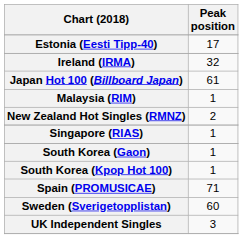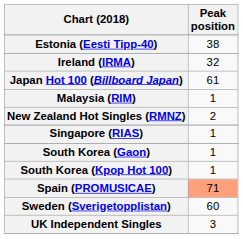Estonia (Eesti Tipp-40) | Peak position: 17 -> 38
Spain (PROMUSICAE) | Peak position: no background -> lightsalmon background
